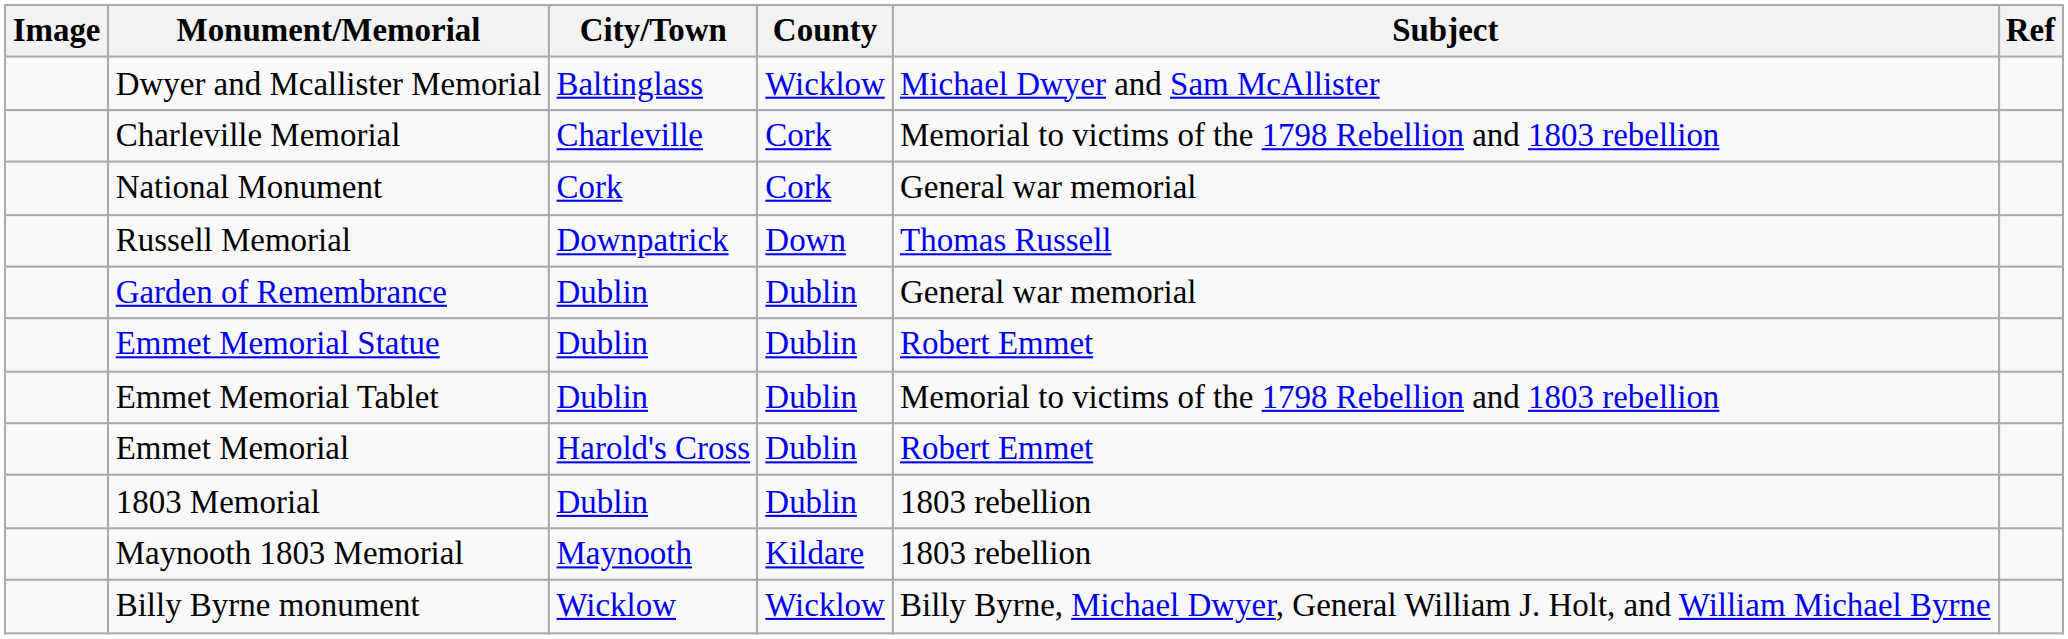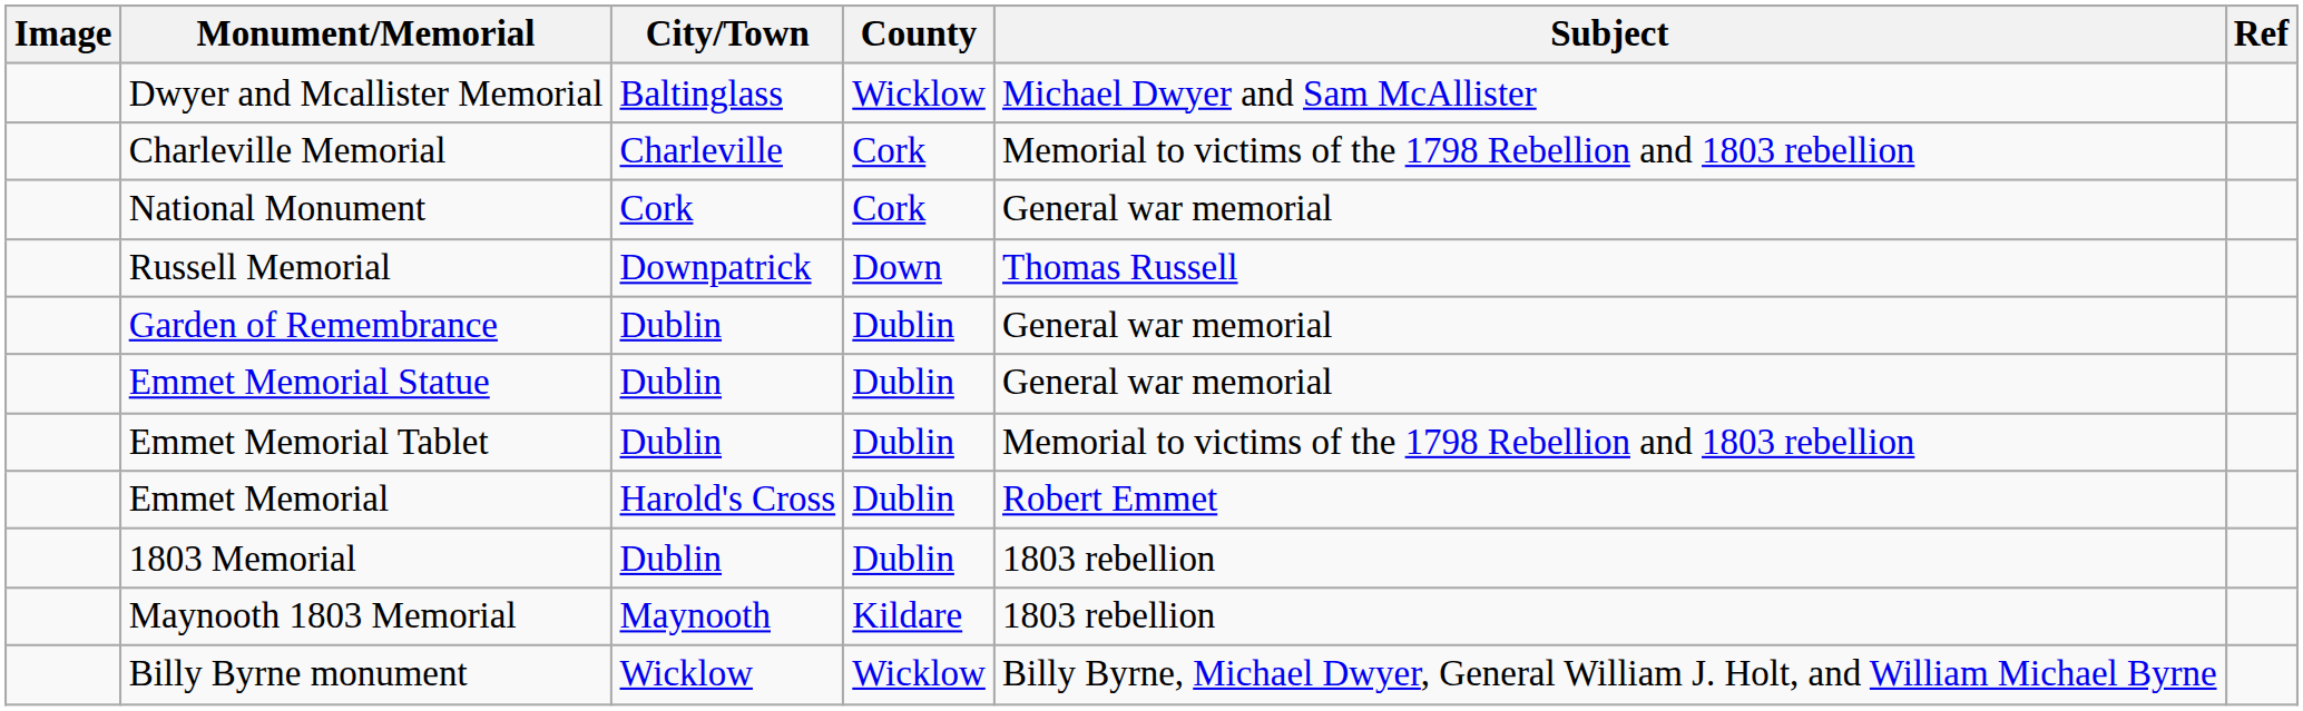Emmet Memorial Statue | Subject: Robert Emmet -> General war memorial
